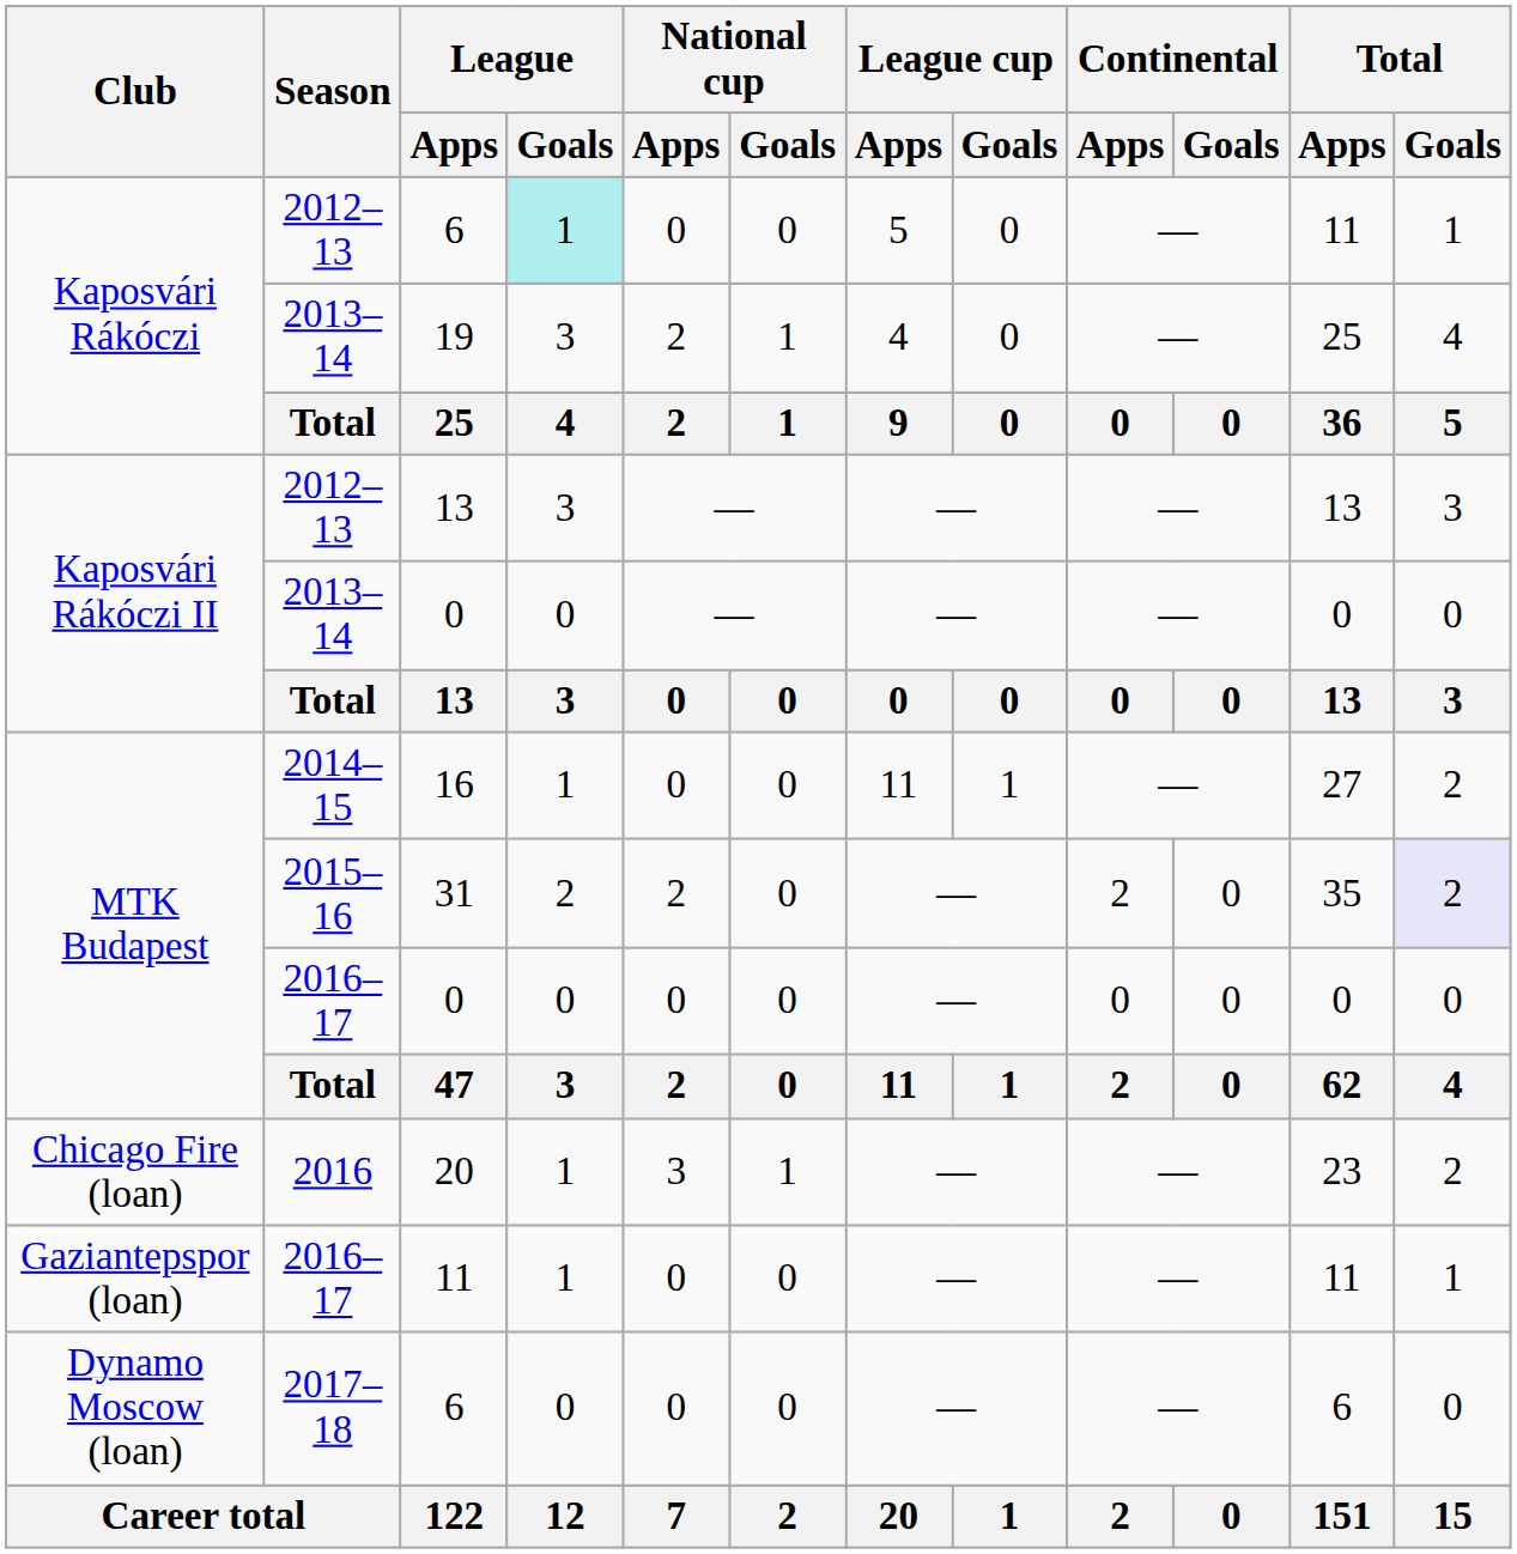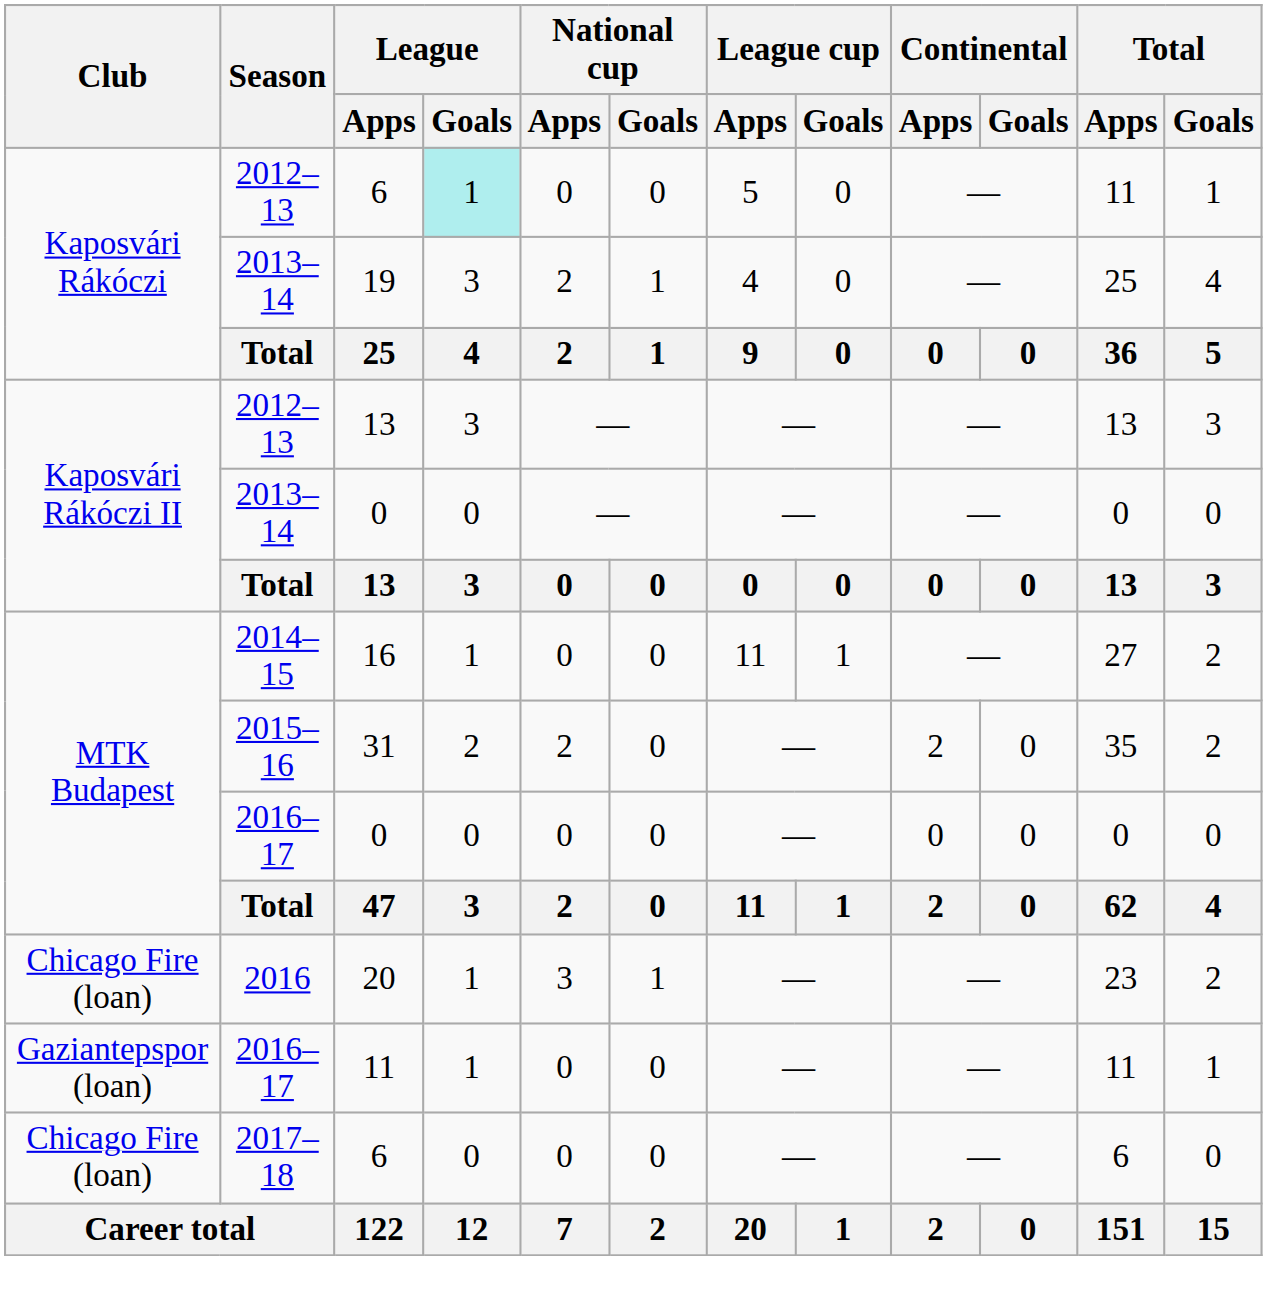31 | Total / Goals: lavender background -> no background
2017–18 / 6 | Club: Dynamo Moscow (loan) -> Chicago Fire (loan)
